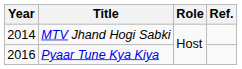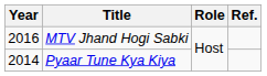MTV Jhand Hogi Sabki | Year: 2014 -> 2016
Pyaar Tune Kya Kiya | Year: 2016 -> 2014
